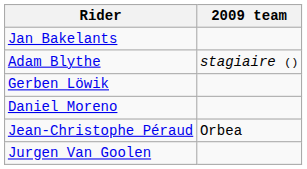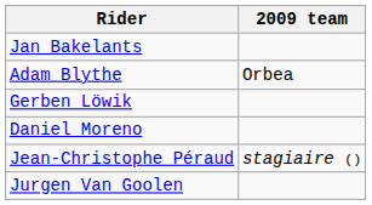Adam Blythe | 2009 team: stagiaire () -> Orbea
Jean-Christophe Péraud | 2009 team: Orbea -> stagiaire ()
